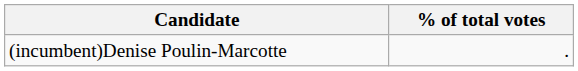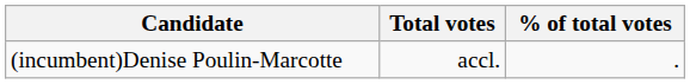+ column: Total votes | accl.
